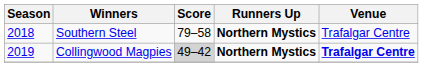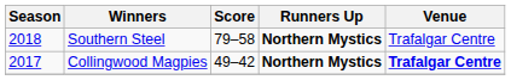Collingwood Magpies | Season: 2019 -> 2017
Collingwood Magpies | Score: lightgrey background -> no background
